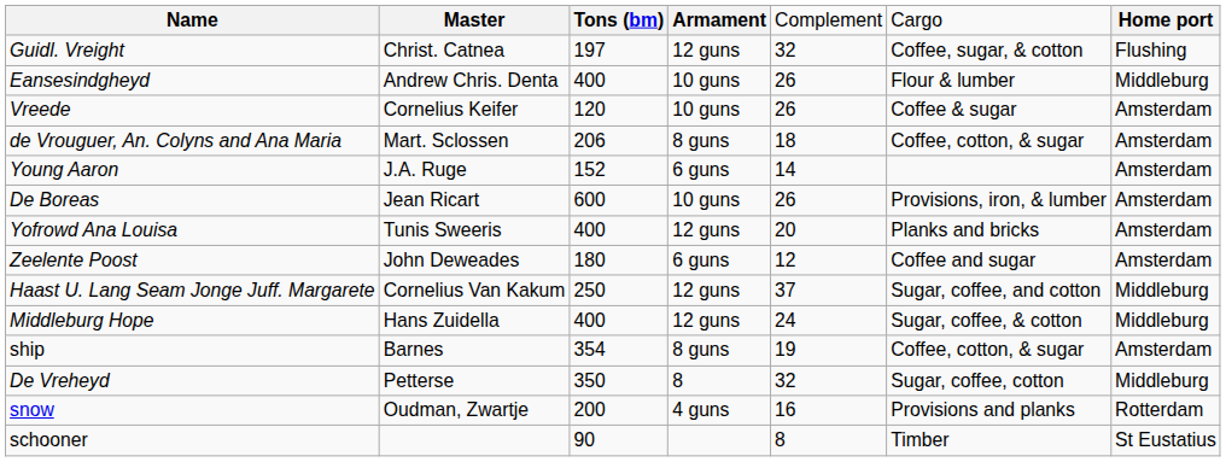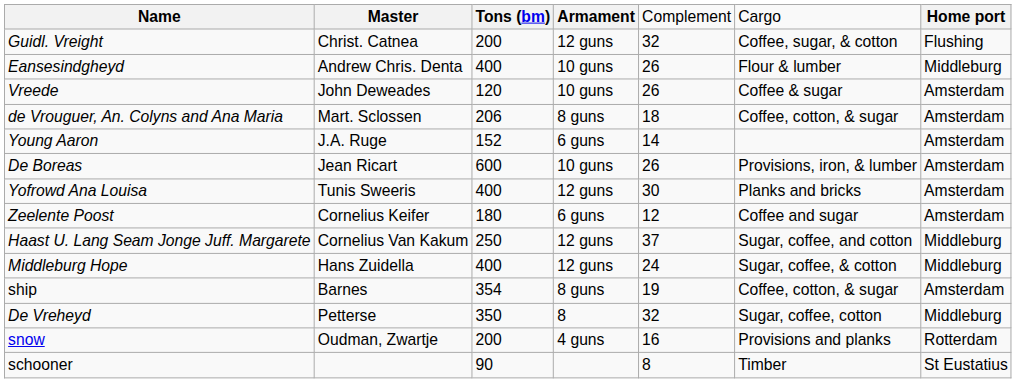Guidl. Vreight | column 3: 197 -> 200
Vreede | column 2: Cornelius Keifer -> John Deweades
Yofrowd Ana Louisa | column 5: 20 -> 30
Zeelente Poost | column 2: John Deweades -> Cornelius Keifer
